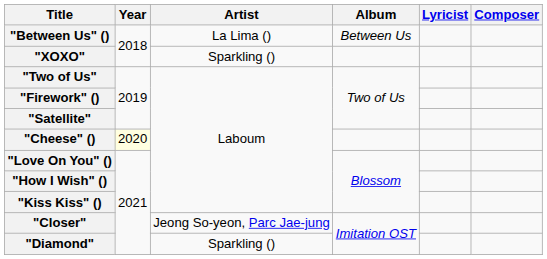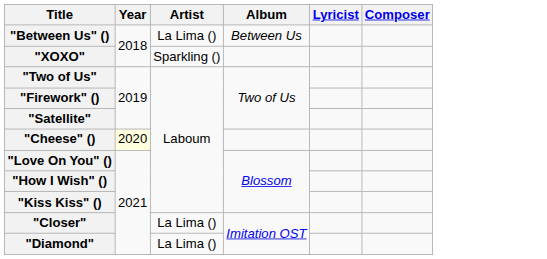"Closer" | Artist: Jeong So-yeon, Parc Jae-jung -> La Lima ()
"Diamond" | Artist: Sparkling () -> La Lima ()
